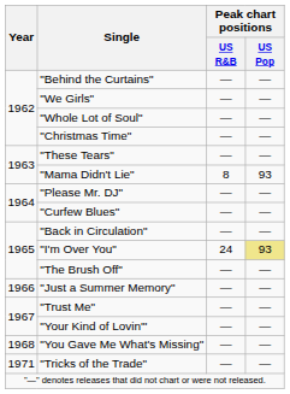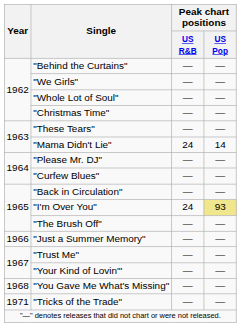"Mama Didn't Lie" | Peak chart positions / US R&B: 8 -> 24
"Mama Didn't Lie" | Peak chart positions / US Pop: 93 -> 14
